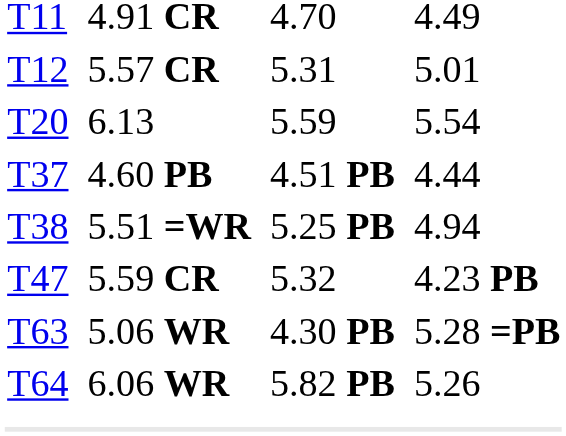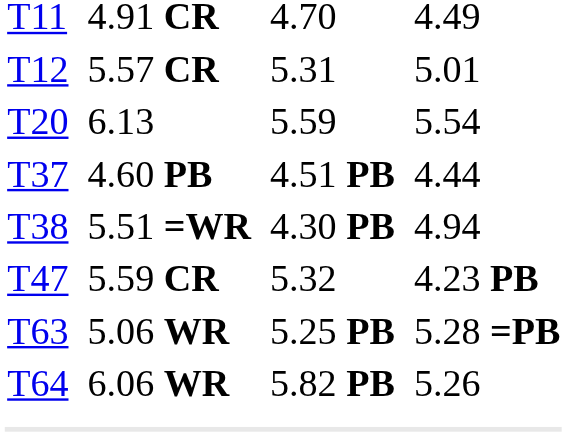T38 | column 5: 5.25 PB -> 4.30 PB
T63 | column 5: 4.30 PB -> 5.25 PB
